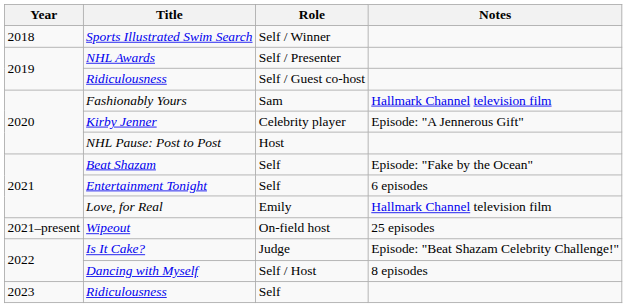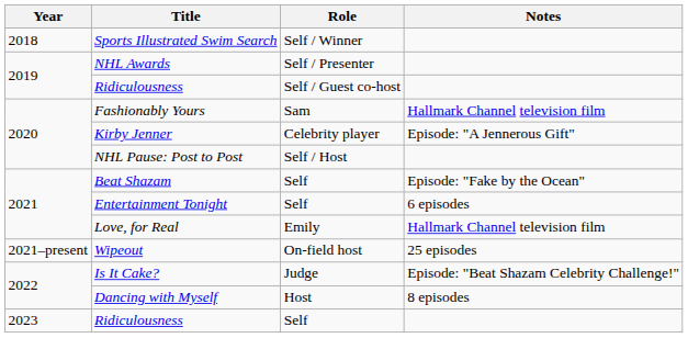NHL Pause: Post to Post | Role: Host -> Self / Host
Dancing with Myself | Role: Self / Host -> Host
